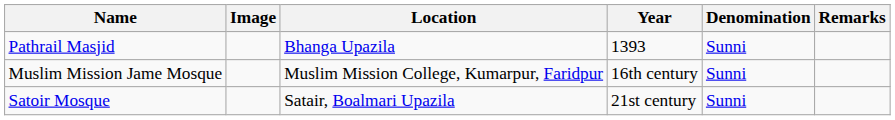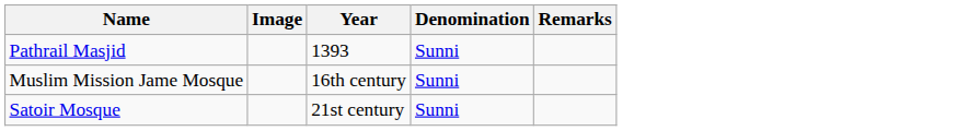- column: Location | Bhanga Upazila | Muslim Mission College, Kumarpur, Faridpur | Satair, Boalmari Upazila
